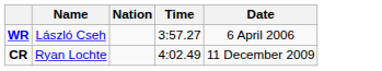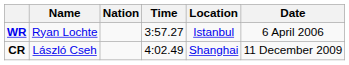+ column: Location | Istanbul | Shanghai
WR | Name: László Cseh -> Ryan Lochte
CR | Name: Ryan Lochte -> László Cseh
